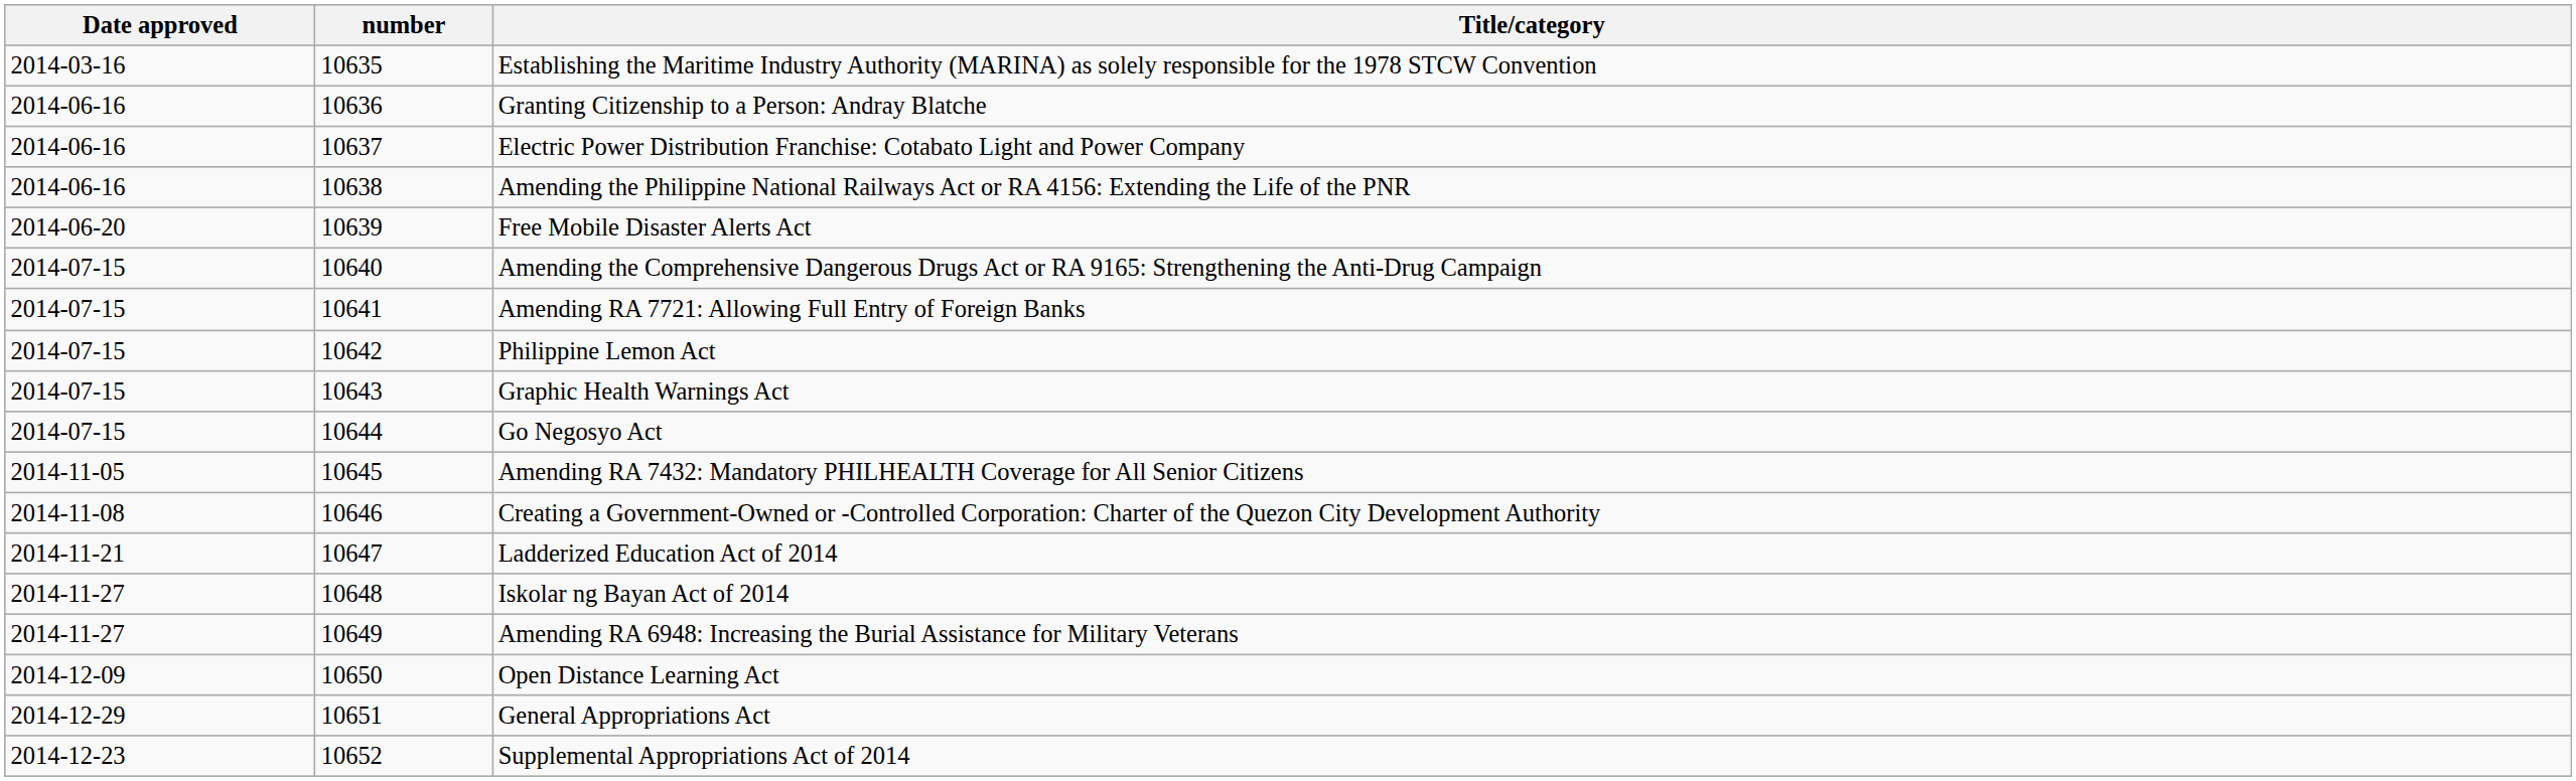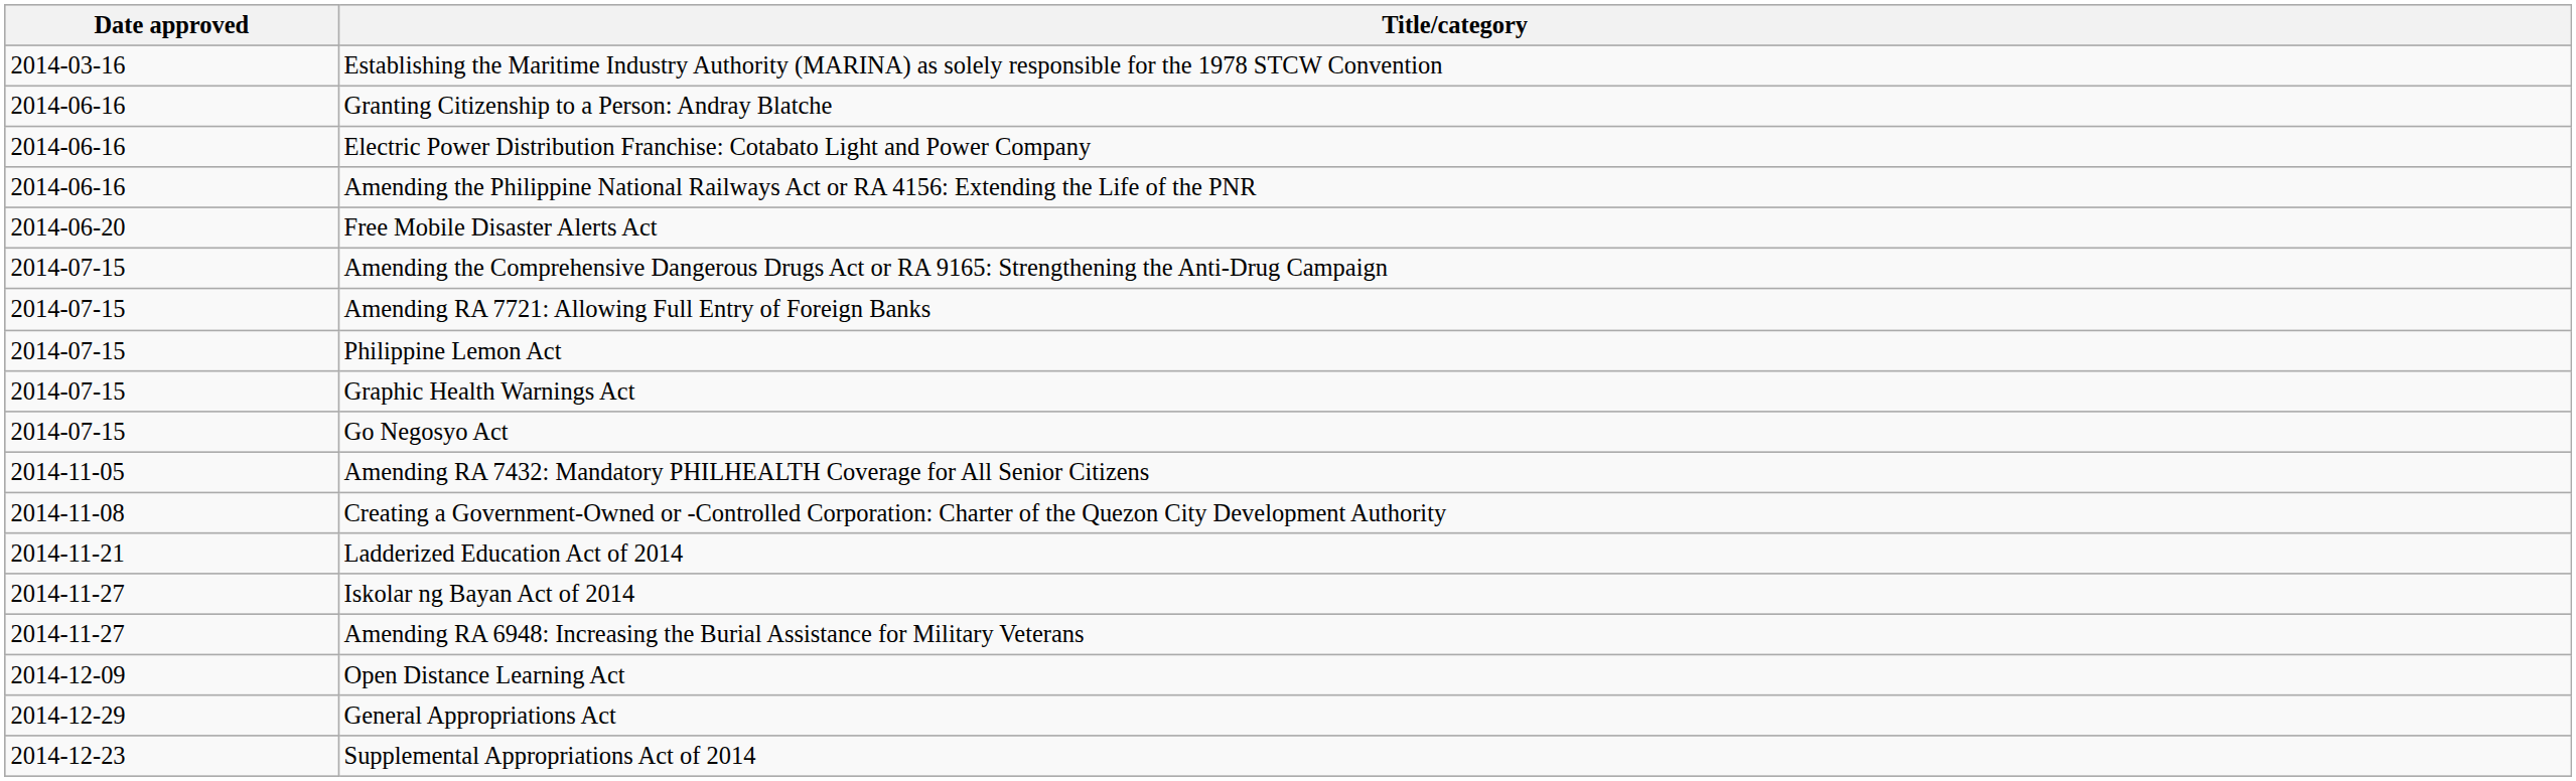- column: number | 10635 | 10636 | 10637 | 10638 | 10639 | 10640 | 10641 | 10642 | 10643 | 10644 | 10645 | 10646 | 10647 | 10648 | 10649 | 10650 | 10651 | 10652
